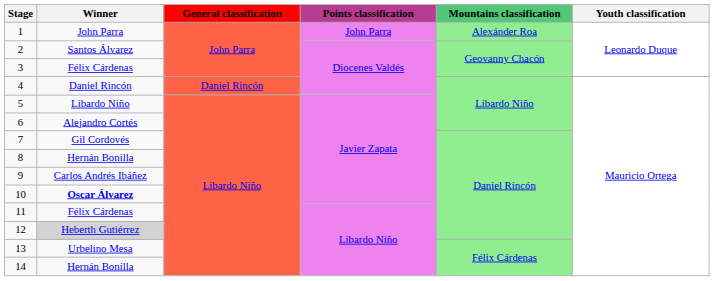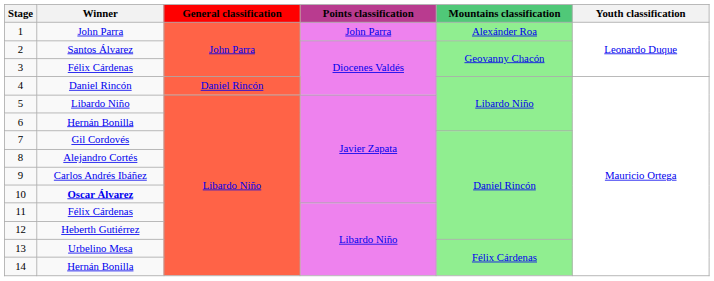6 | Winner: Alejandro Cortés -> Hernán Bonilla
8 | Winner: Hernán Bonilla -> Alejandro Cortés
12 | Winner: lightgrey background -> no background
